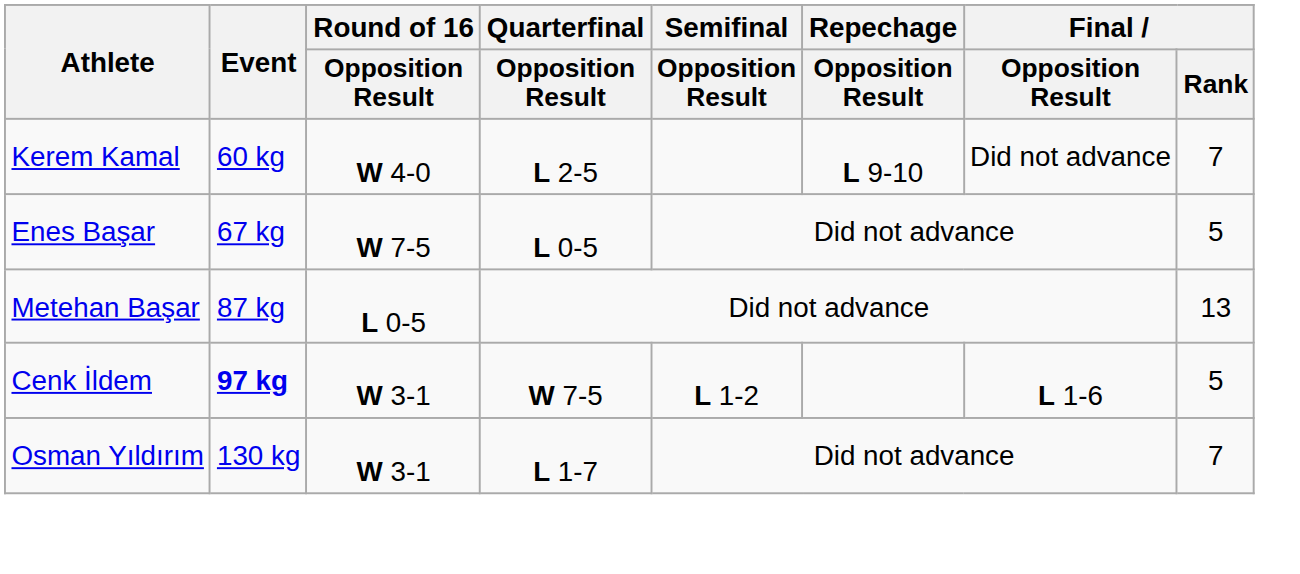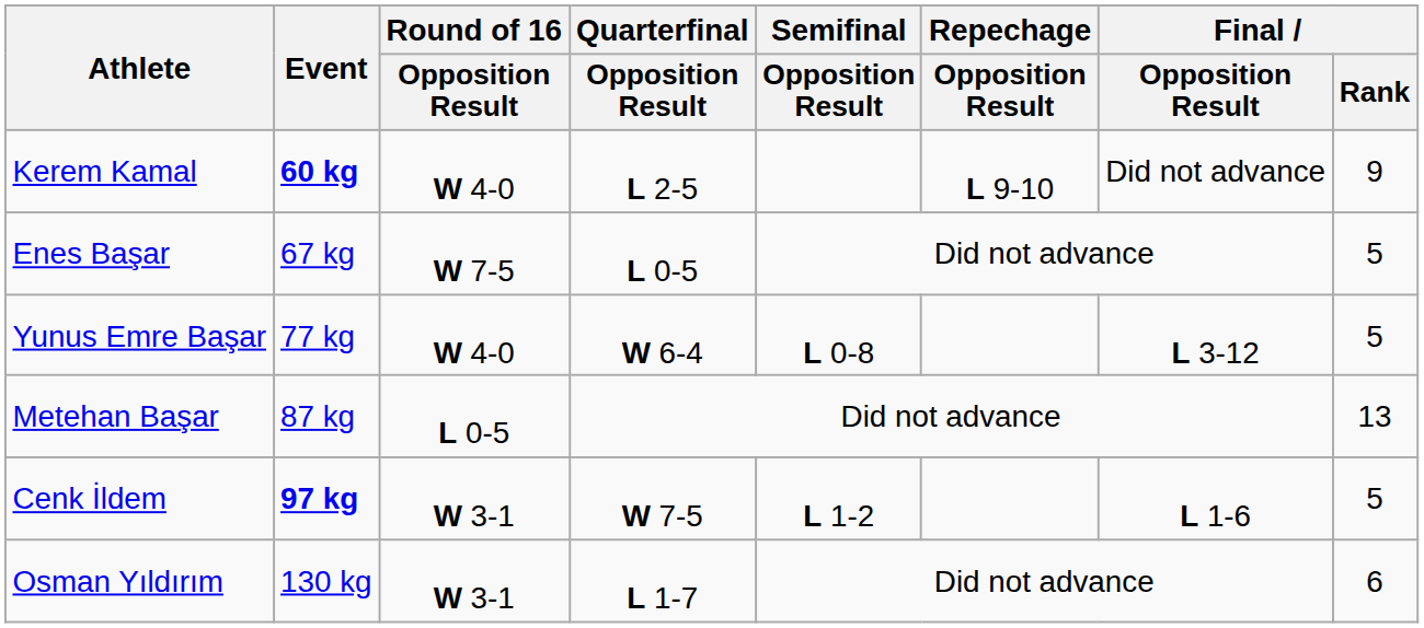Kerem Kamal | Event: normal -> bold
Kerem Kamal | Final / Rank: 7 -> 9
+ row: Yunus Emre Başar | 77 kg | W 4-0 | W 6-4 | L 0-8 | L 3-12 | 5
Osman Yıldırım | Final / Rank: 7 -> 6
